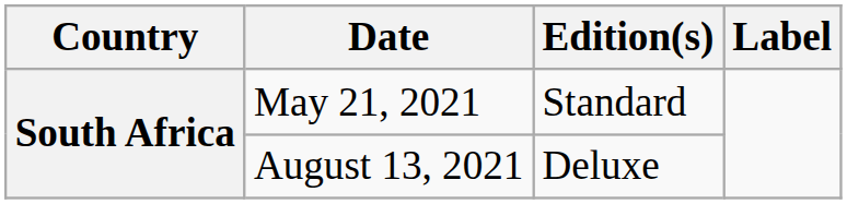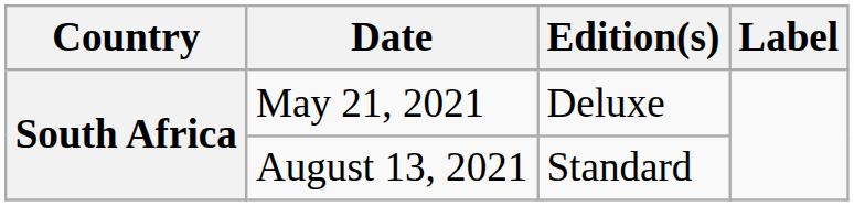May 21, 2021 | Edition(s): Standard -> Deluxe
August 13, 2021 | Edition(s): Deluxe -> Standard
